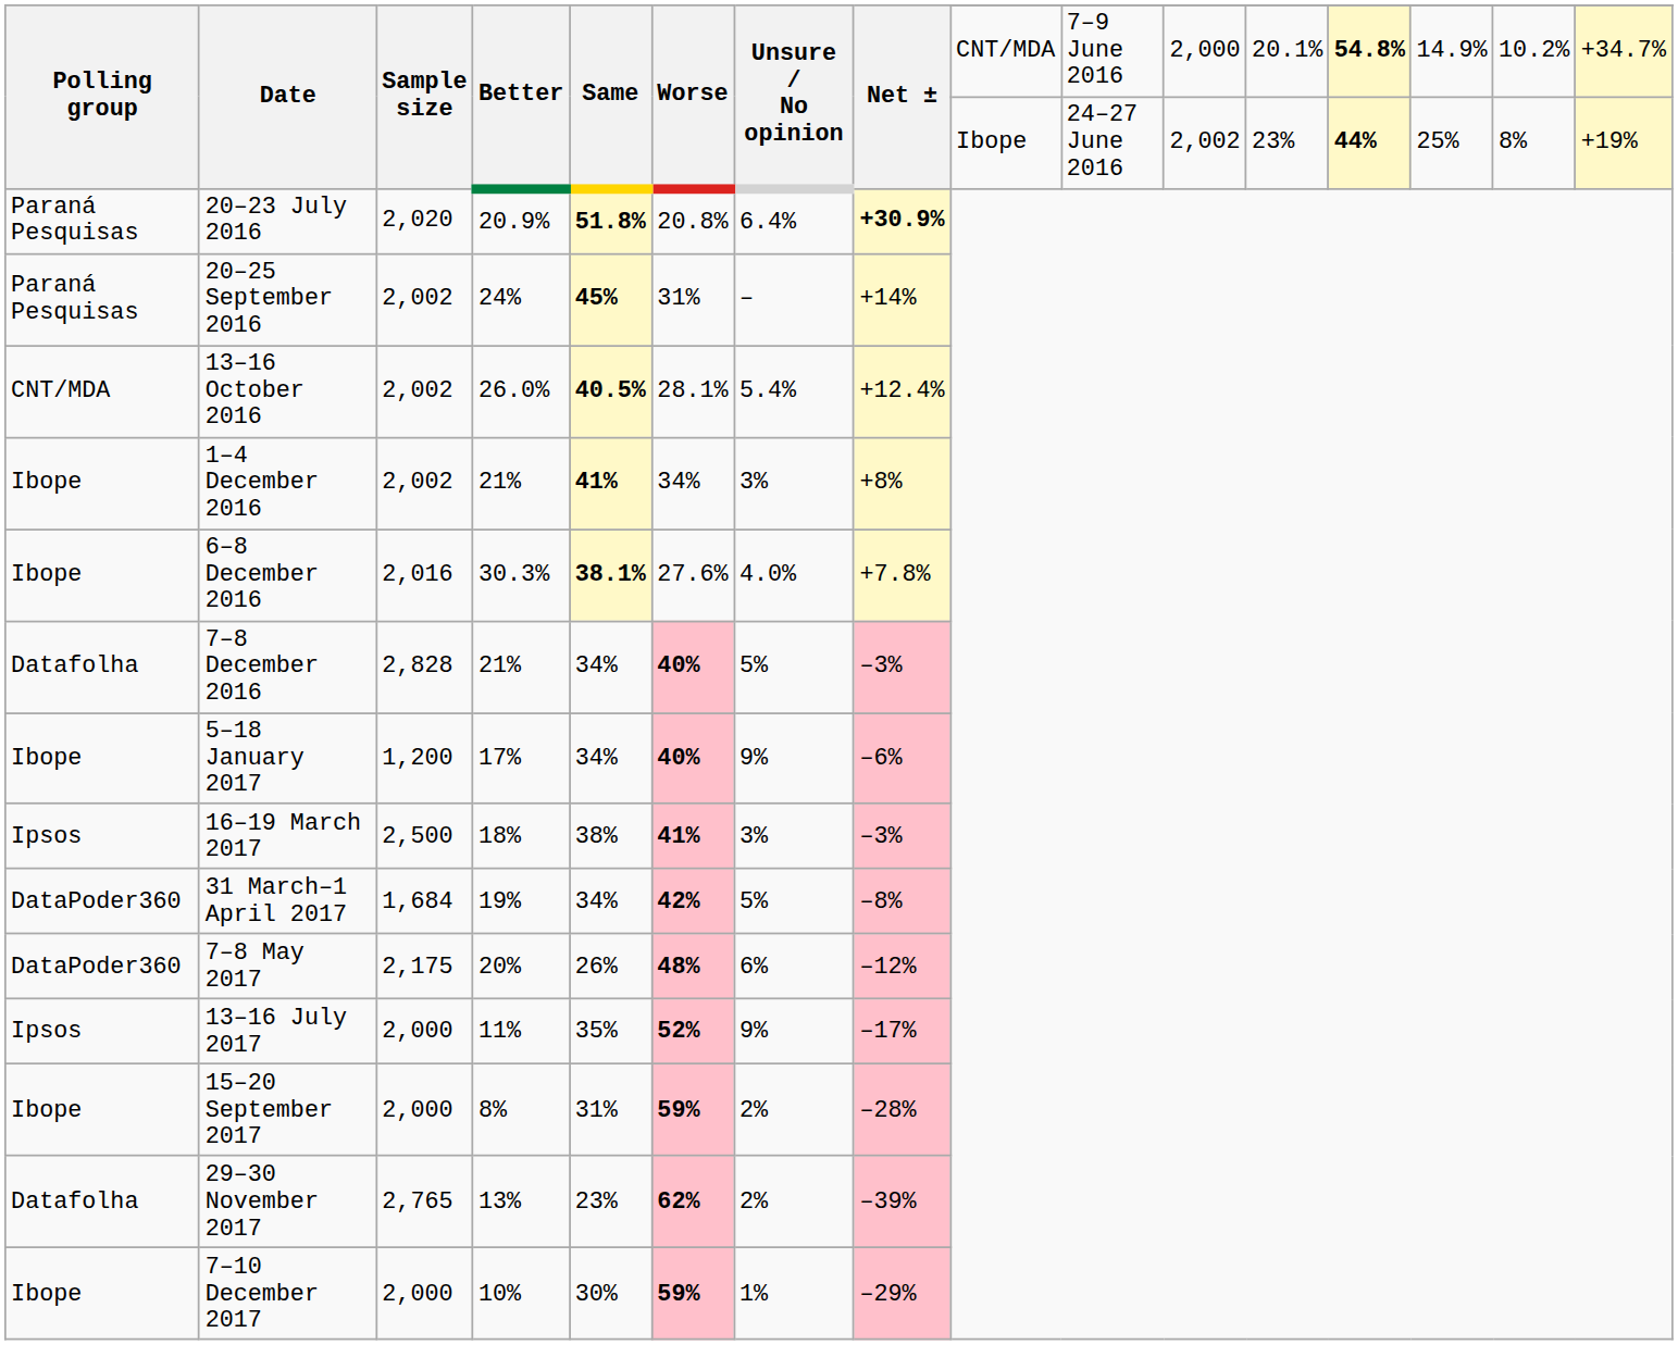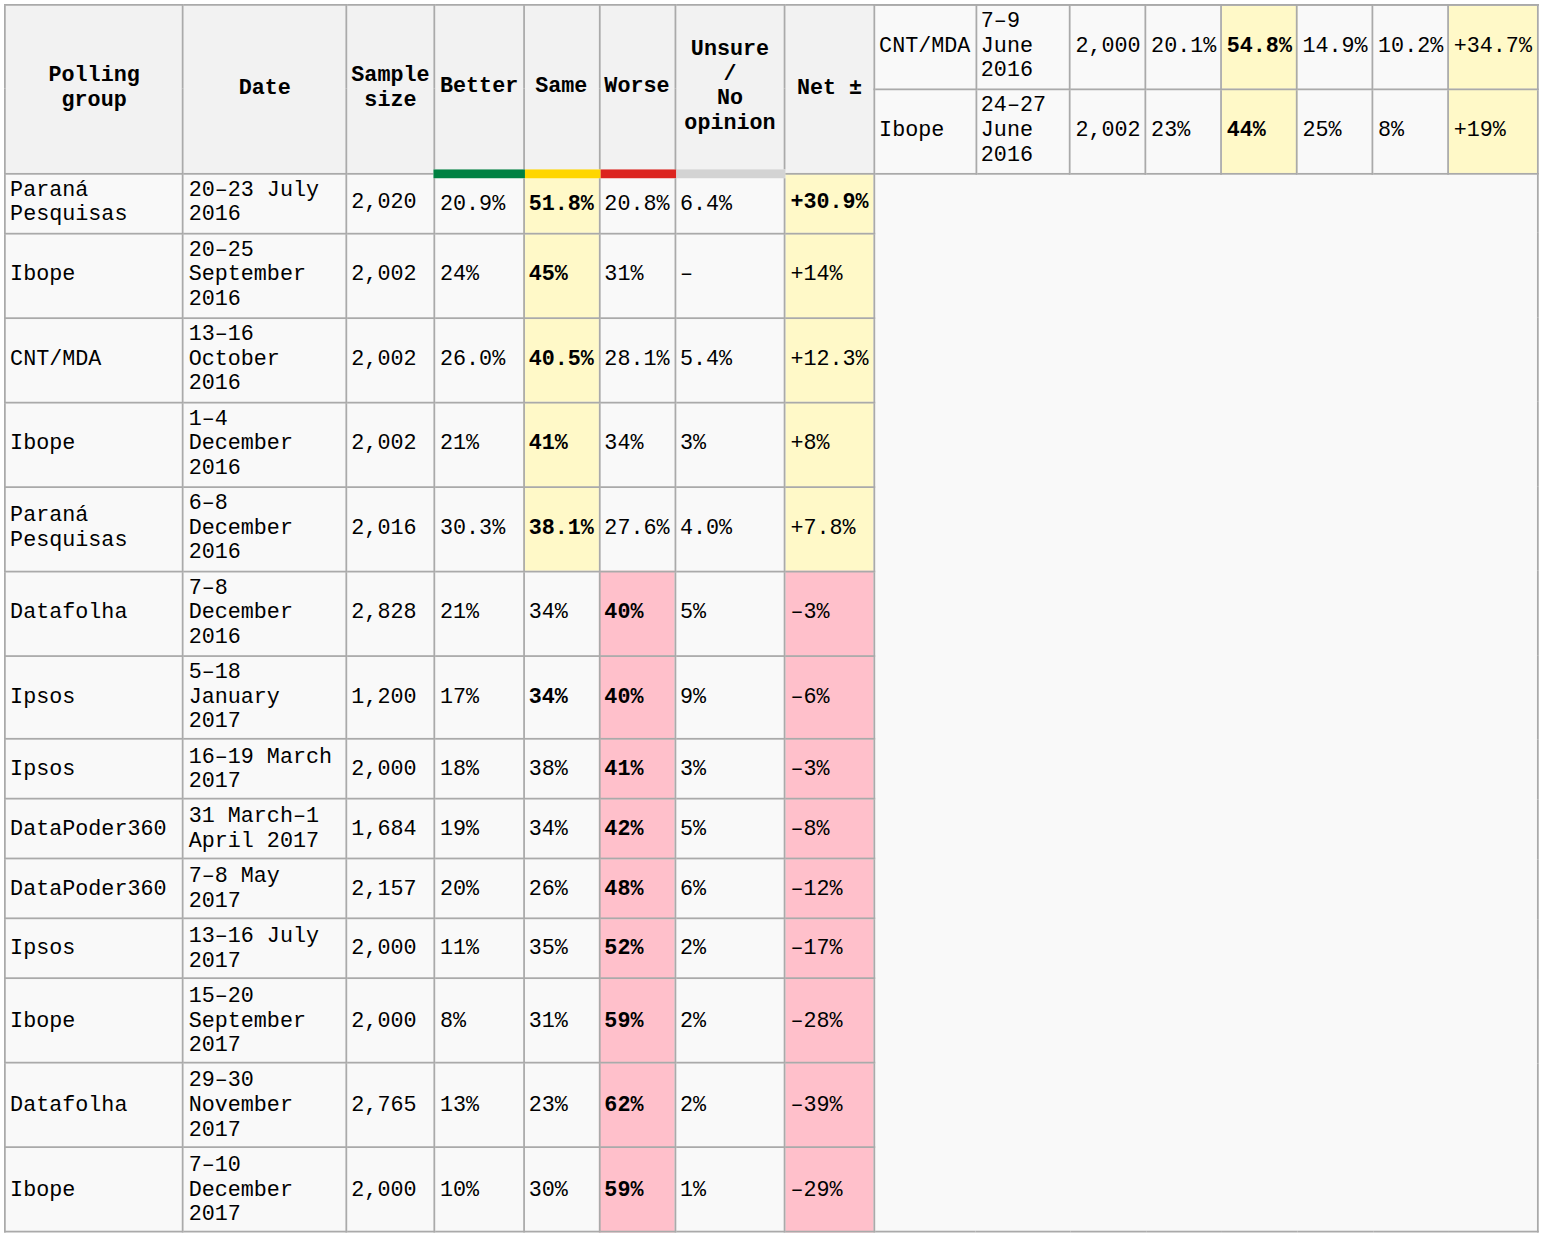20–25 September 2016 | Polling group: Paraná Pesquisas -> Ibope
13–16 October 2016 | Net ±: +12.4% -> +12.3%
6–8 December 2016 | Polling group: Ibope -> Paraná Pesquisas
5–18 January 2017 | Polling group: Ibope -> Ipsos
5–18 January 2017 | Same: normal -> bold
16–19 March 2017 | Sample size: 2,500 -> 2,000
7–8 May 2017 | Sample size: 2,175 -> 2,157
13–16 July 2017 | Unsure / No opinion: 9% -> 2%
